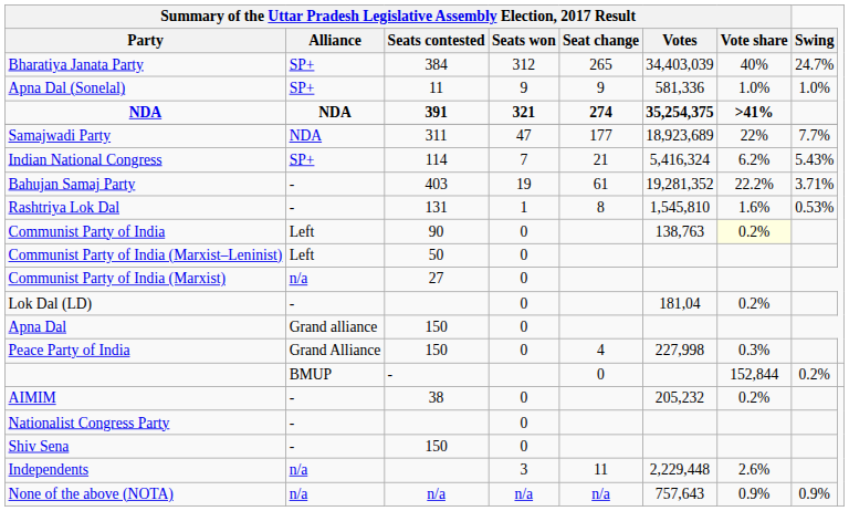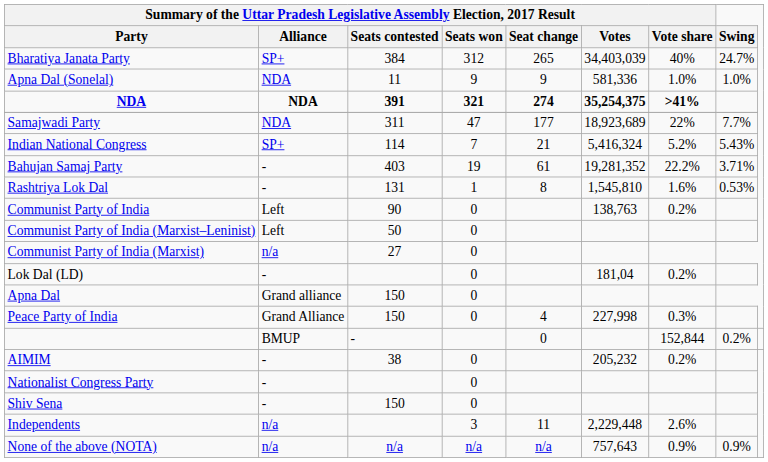Apna Dal (Sonelal) | column 2: SP+ -> NDA
Indian National Congress | column 7: 6.2% -> 5.2%
Communist Party of India | column 7: lightyellow background -> no background
